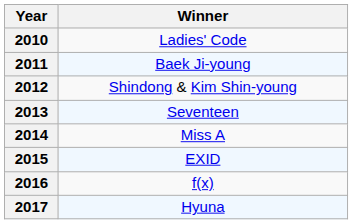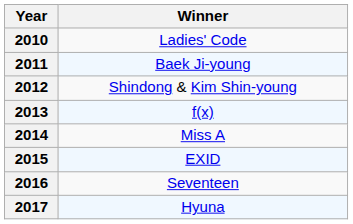2013 | Winner: Seventeen -> f(x)
2016 | Winner: f(x) -> Seventeen
